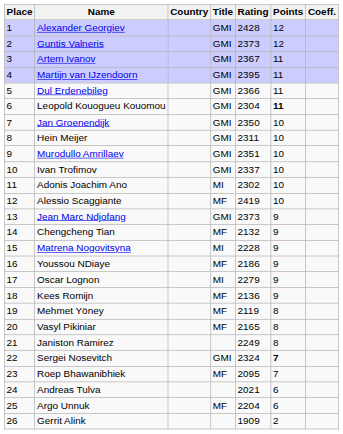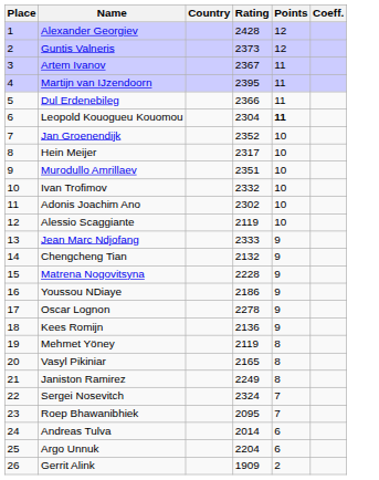- column: Title | GMI | GMI | GMI | GMI | GMI | GMI | GMI | GMI | GMI | GMI | MI | MF | GMI | MF | MI | MF | MI | MF | MF | MF | GMI | MF | MF
Jan Groenendijk | Rating: 2350 -> 2352
Hein Meijer | Rating: 2311 -> 2317
Ivan Trofimov | Rating: 2337 -> 2332
Alessio Scaggiante | Rating: 2419 -> 2119
Jean Marc Ndjofang | Rating: 2373 -> 2333
Oscar Lognon | Rating: 2279 -> 2278
Sergei Nosevitch | Points: bold -> normal
Andreas Tulva | Rating: 2021 -> 2014
